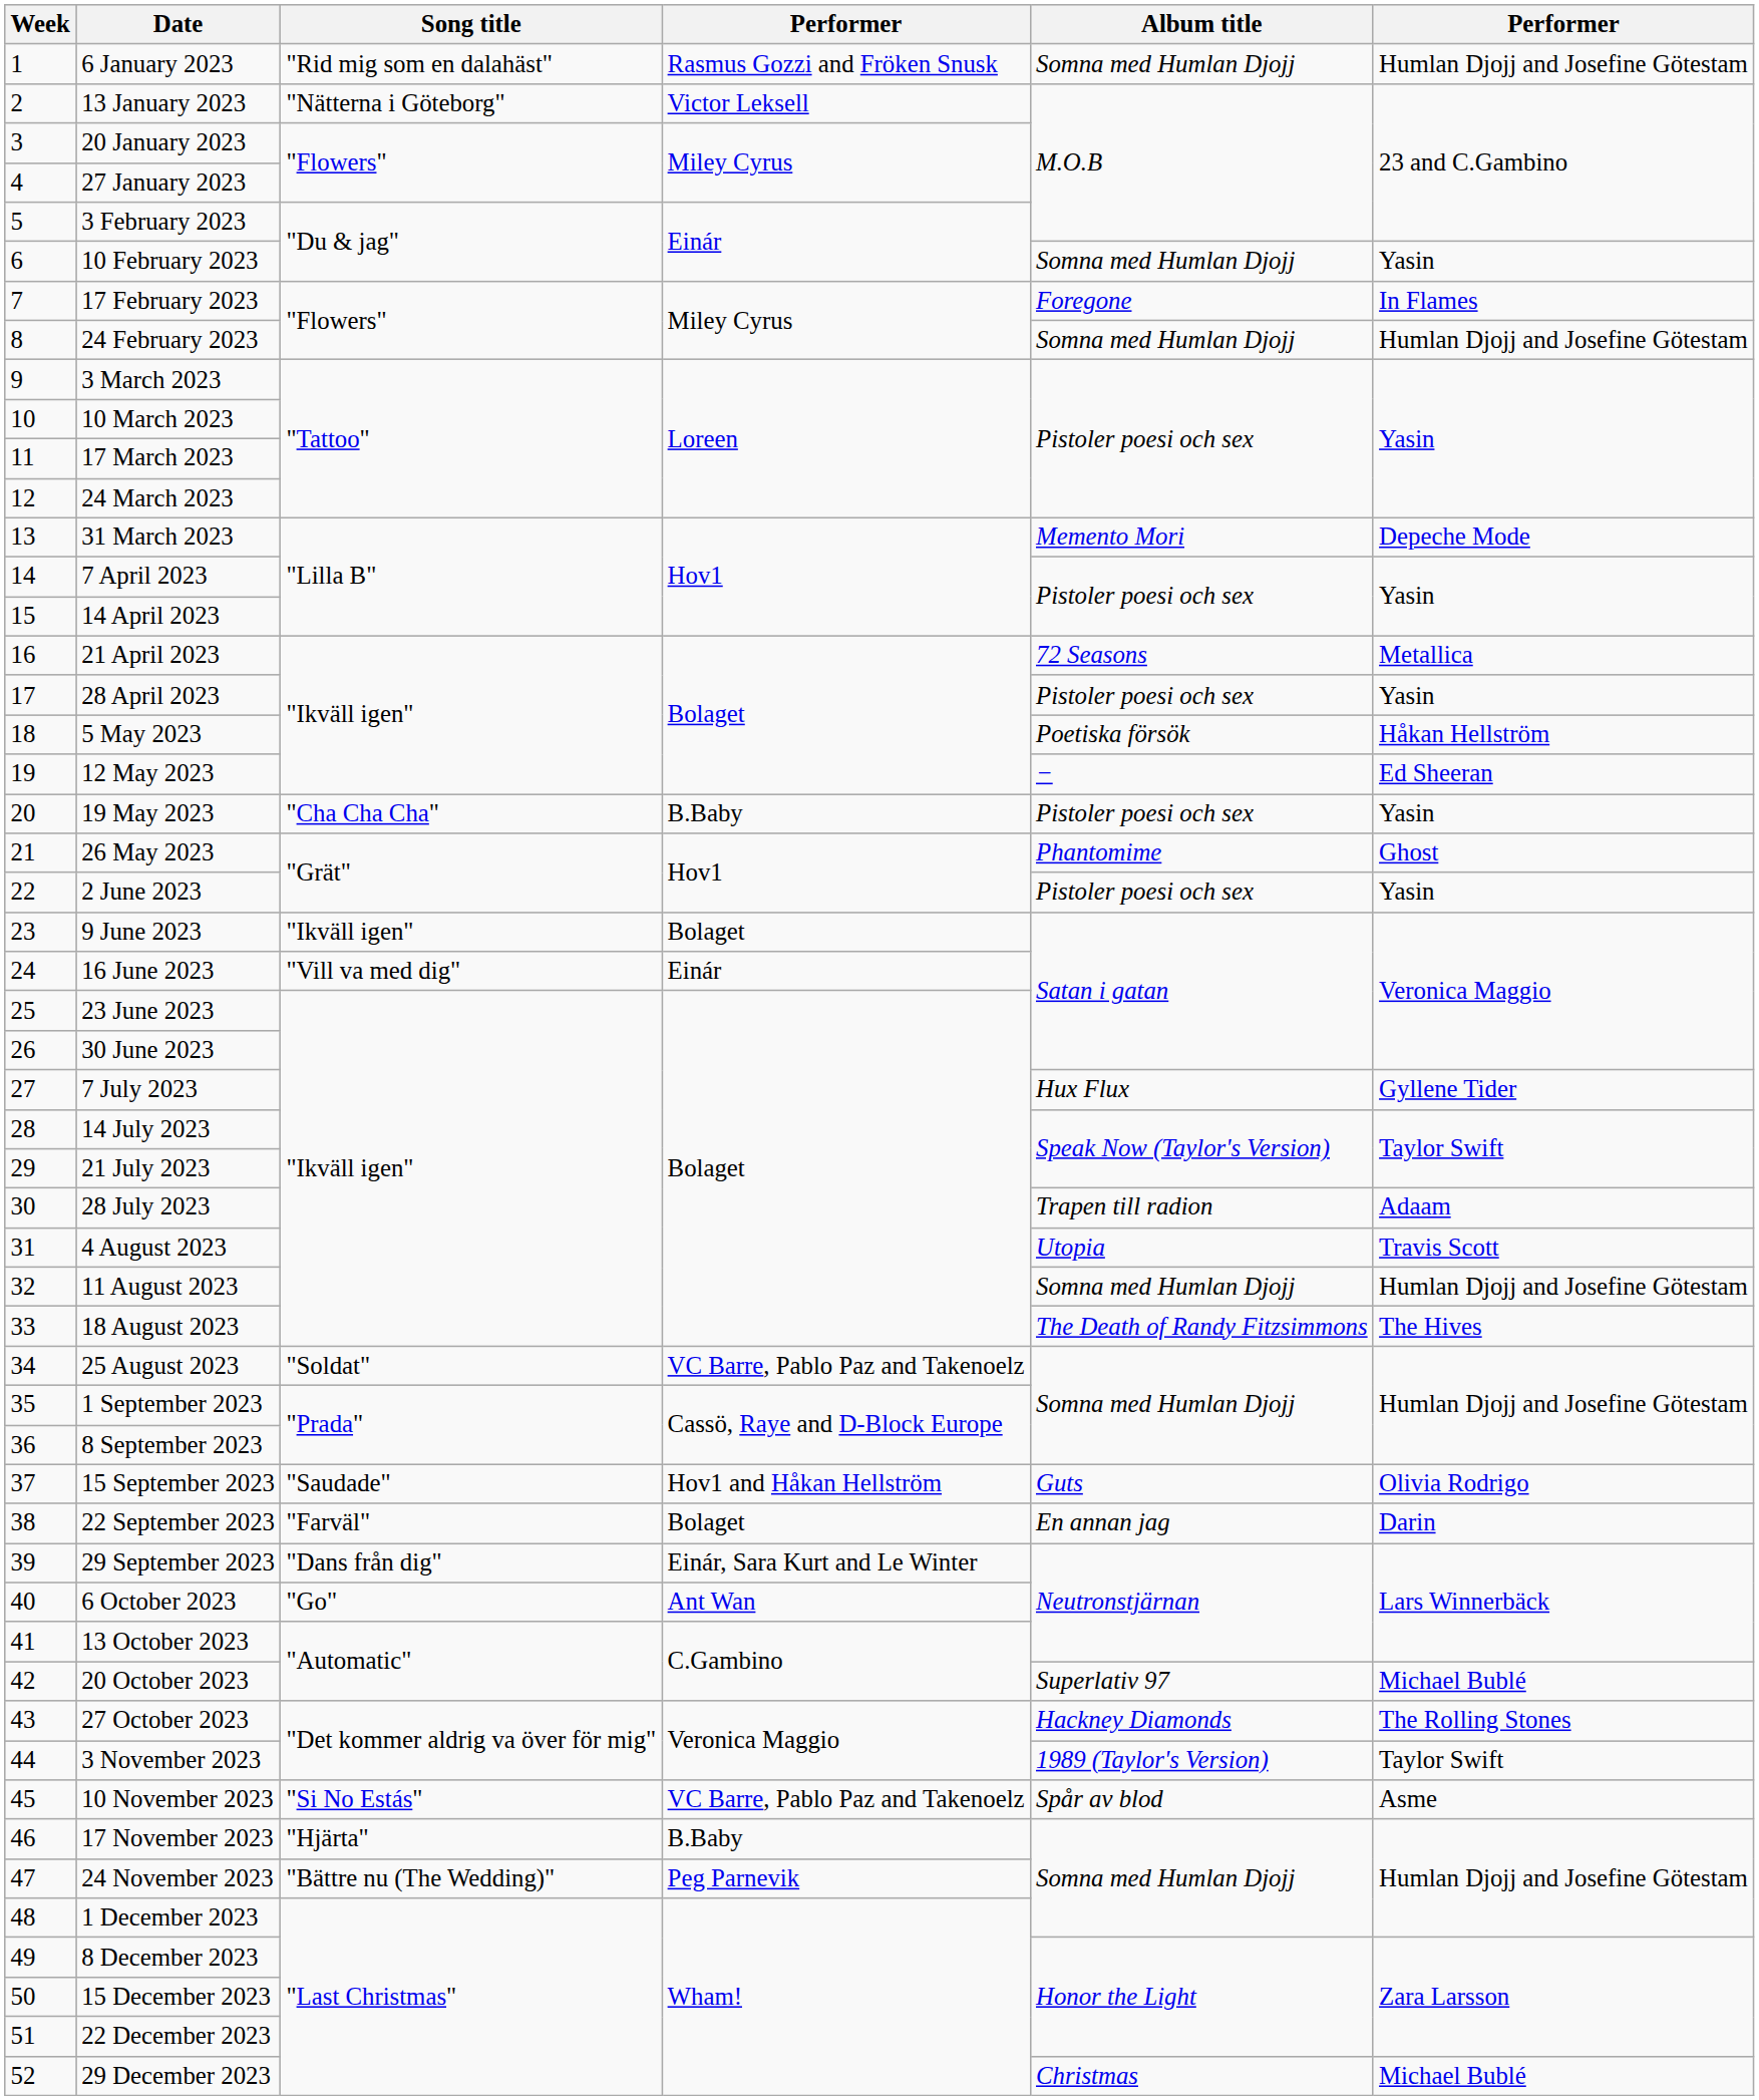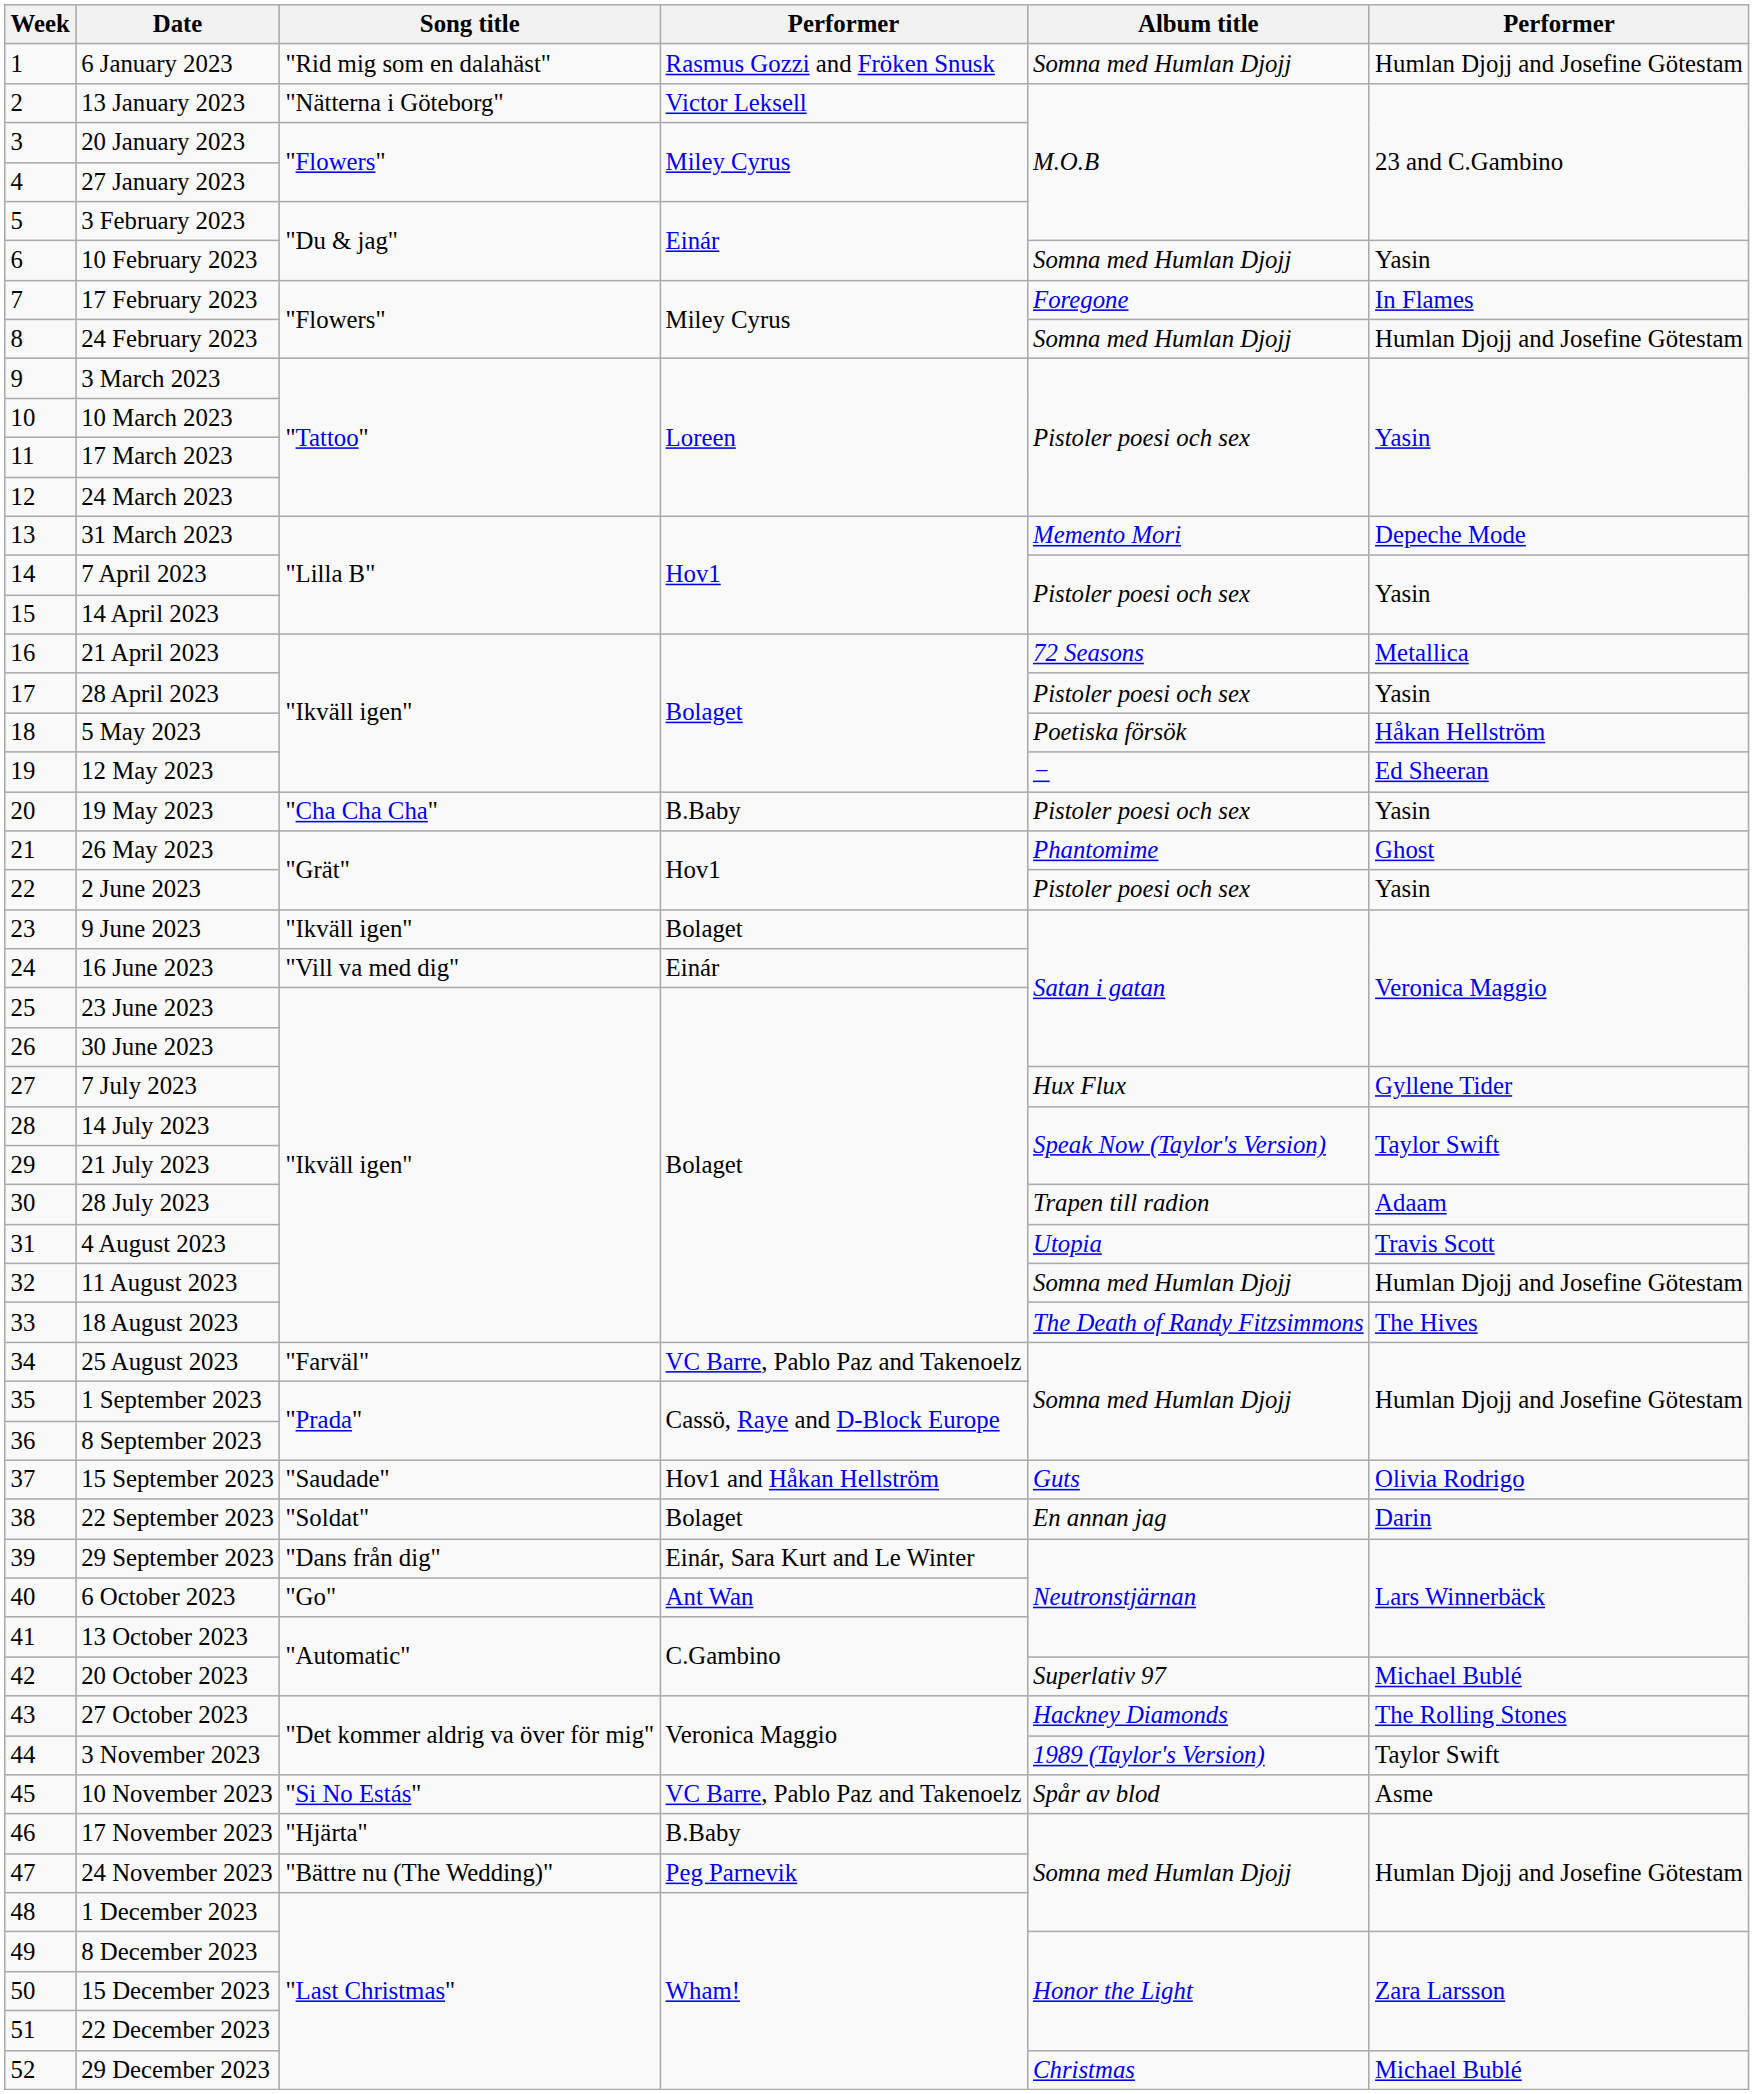25 August 2023 | Song title: "Soldat" -> "Farväl"
22 September 2023 | Song title: "Farväl" -> "Soldat"
